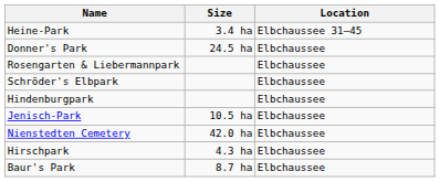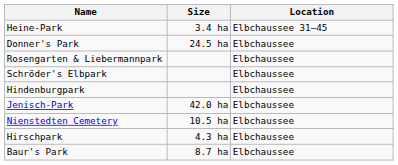Jenisch-Park | Size: 10.5 ha -> 42.0 ha
Nienstedten Cemetery | Size: 42.0 ha -> 10.5 ha
